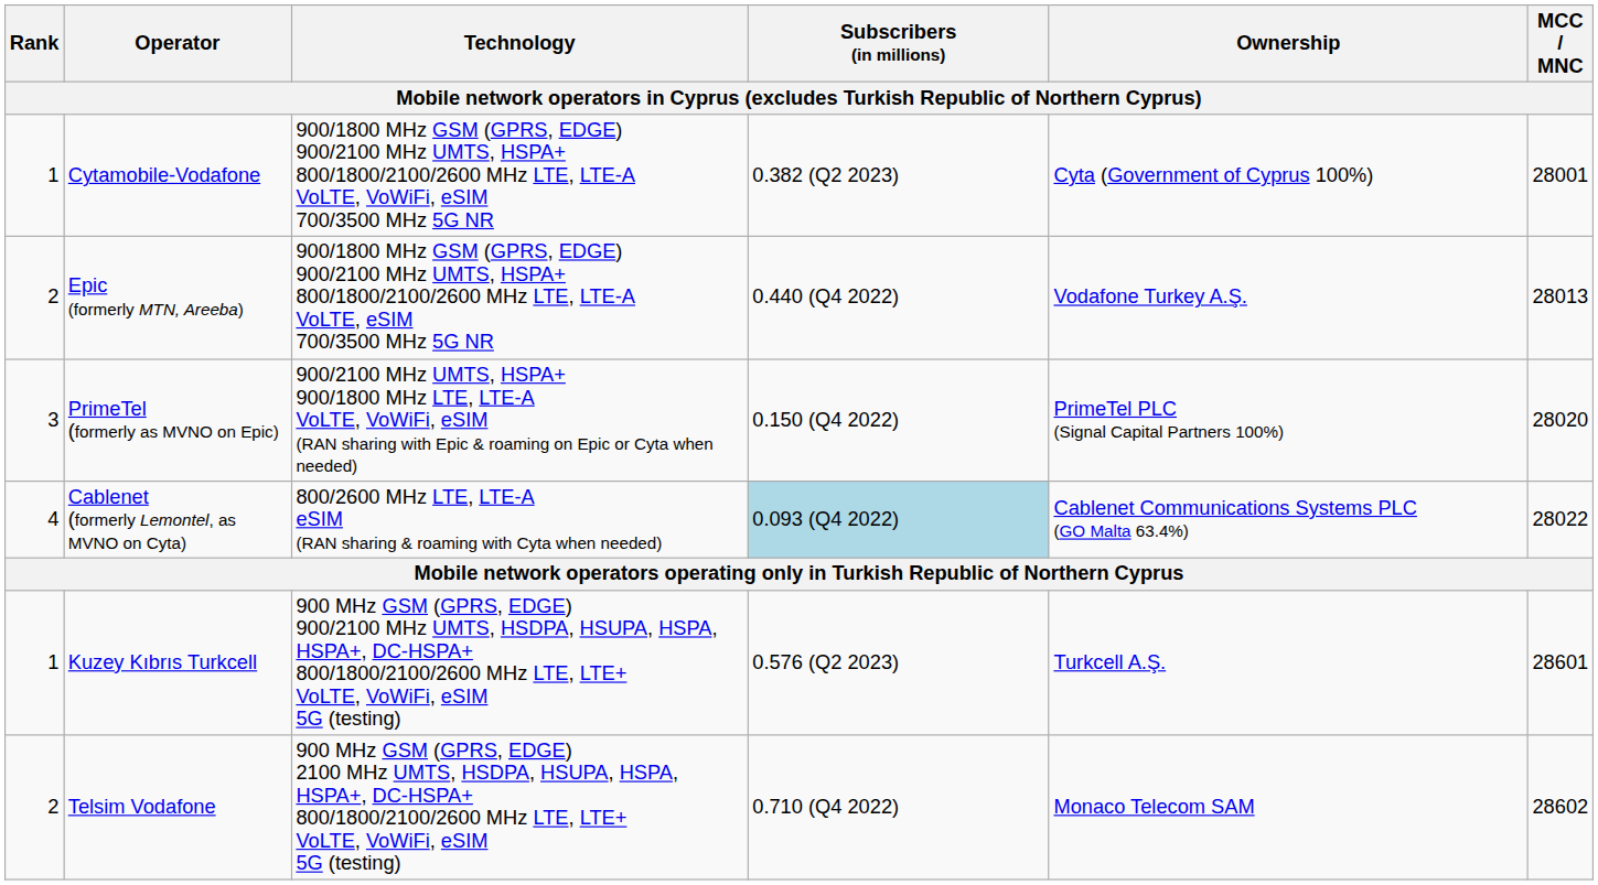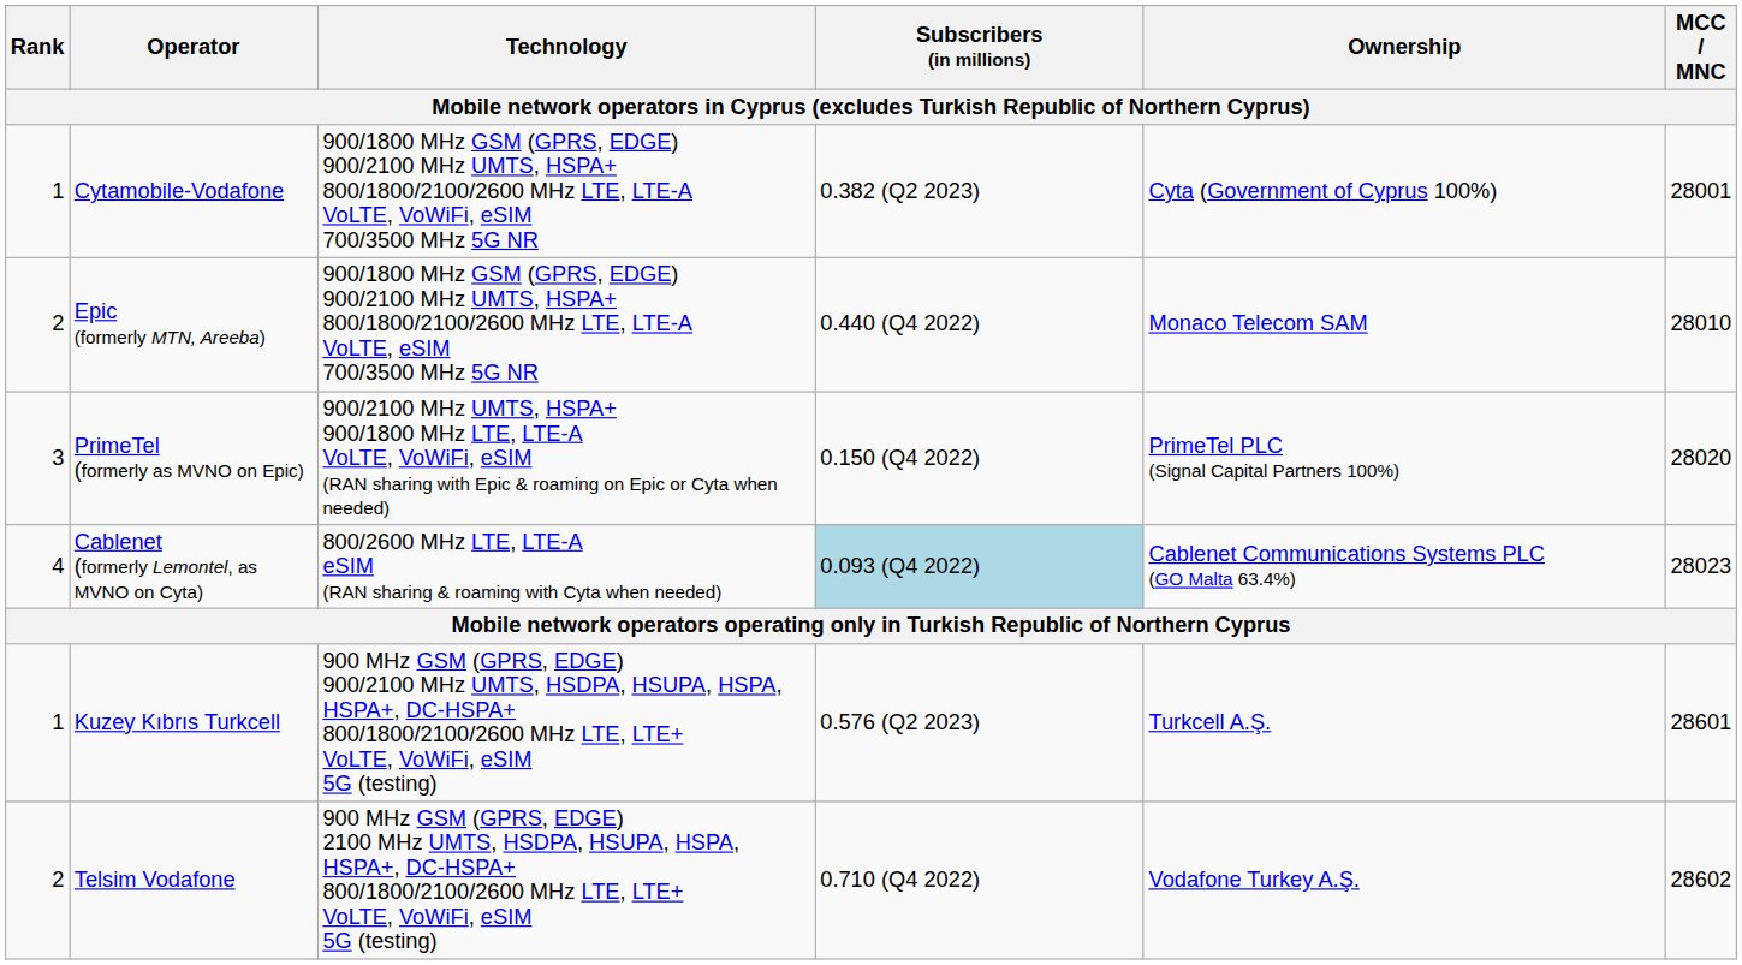Epic (formerly MTN, Areeba) | Ownership: Vodafone Turkey A.Ş. -> Monaco Telecom SAM
Epic (formerly MTN, Areeba) | MCC / MNC: 28013 -> 28010
Cablenet (formerly Lemontel, as MVNO on Cyta) | MCC / MNC: 28022 -> 28023
Telsim Vodafone | Ownership: Monaco Telecom SAM -> Vodafone Turkey A.Ş.
